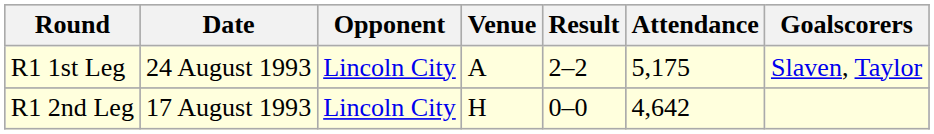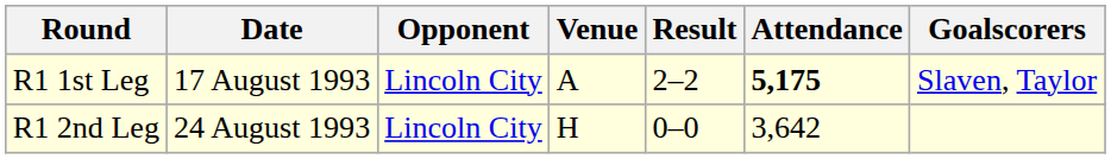R1 1st Leg | Date: 24 August 1993 -> 17 August 1993
R1 1st Leg | Attendance: normal -> bold
R1 2nd Leg | Date: 17 August 1993 -> 24 August 1993
R1 2nd Leg | Attendance: 4,642 -> 3,642
